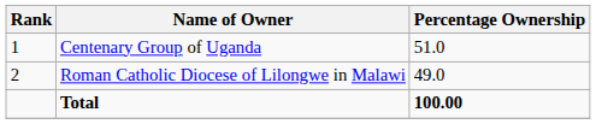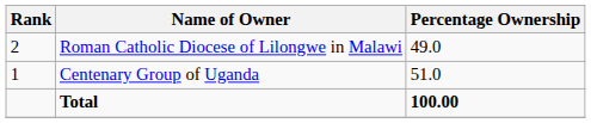rows swapped: Centenary Group of Uganda <-> Roman Catholic Diocese of Lilongwe in Malawi
